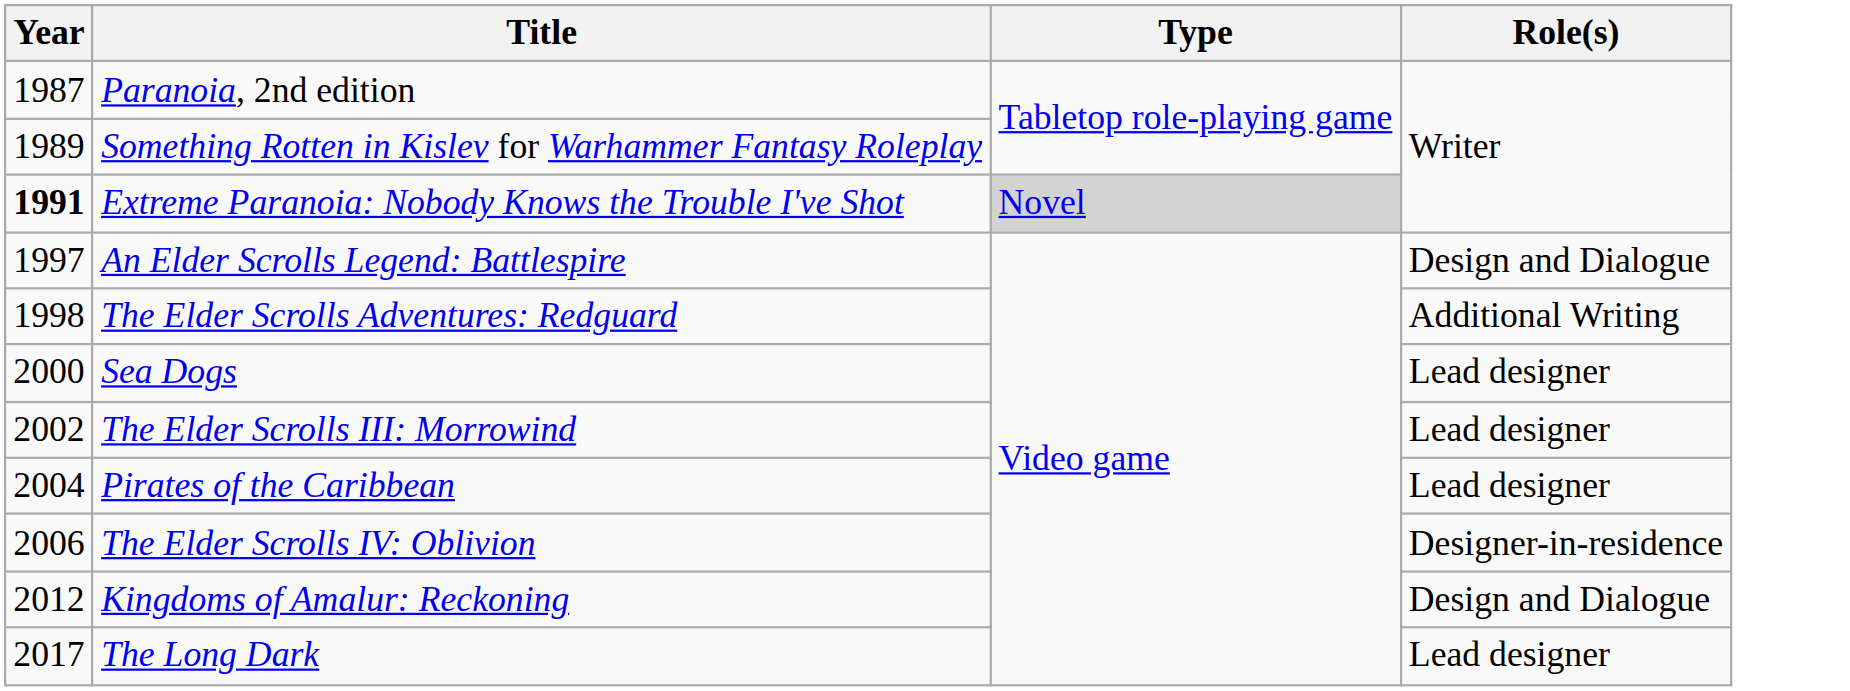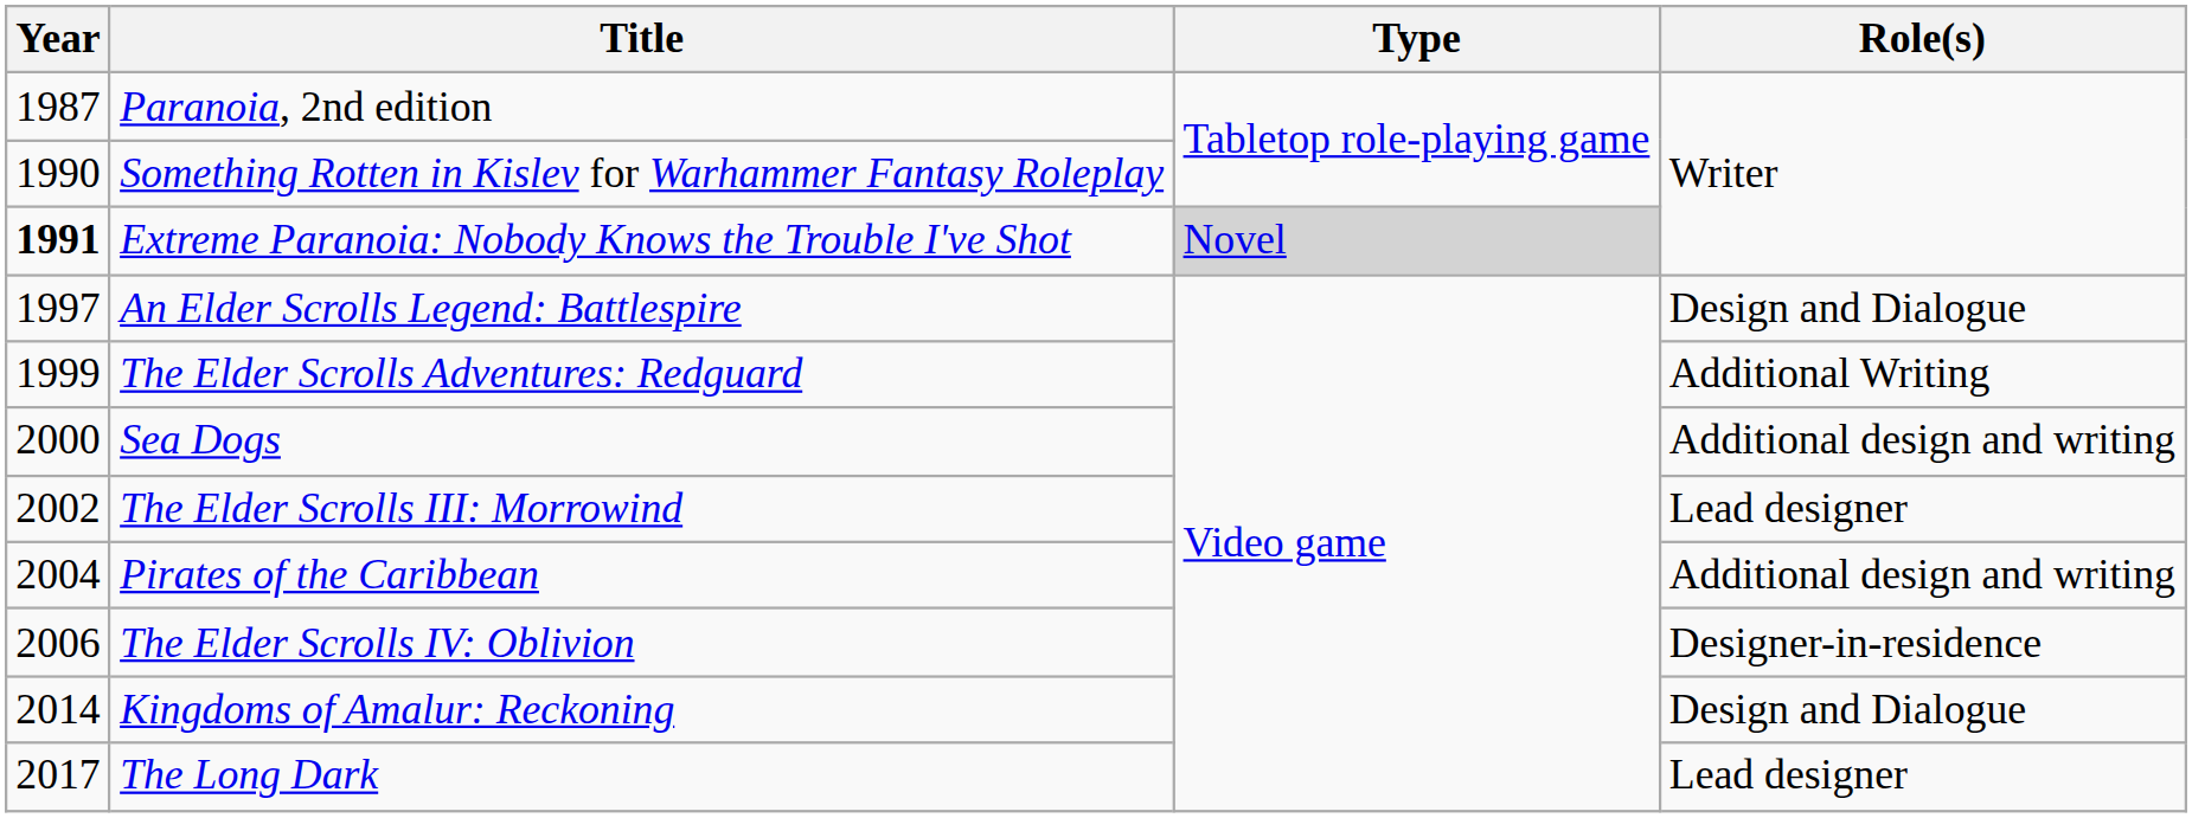Something Rotten in Kislev for Warhammer Fantasy Roleplay | Year: 1989 -> 1990
The Elder Scrolls Adventures: Redguard | Year: 1998 -> 1999
Sea Dogs | Role(s): Lead designer -> Additional design and writing
Pirates of the Caribbean | Role(s): Lead designer -> Additional design and writing
Kingdoms of Amalur: Reckoning | Year: 2012 -> 2014
